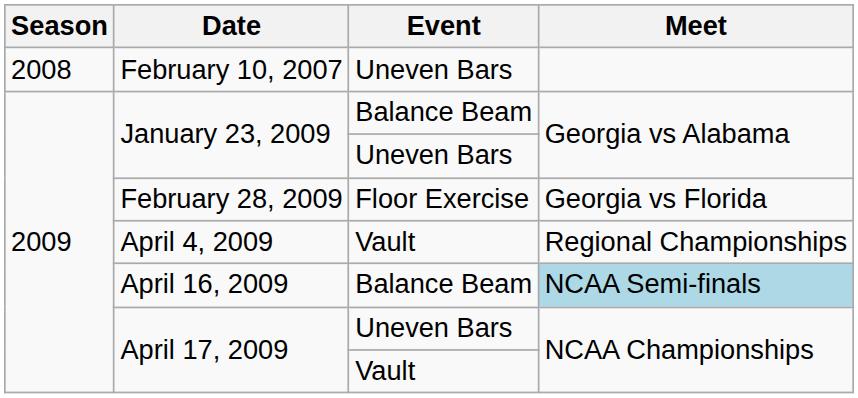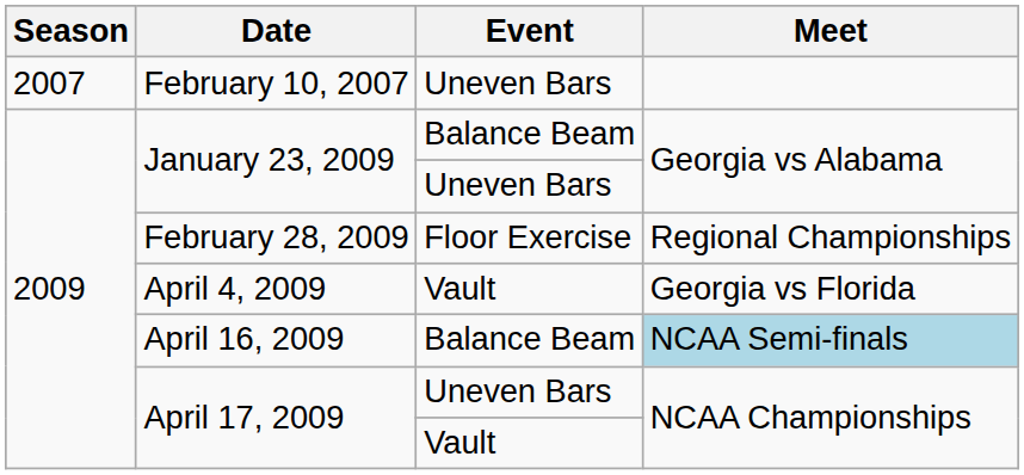February 10, 2007 | Season: 2008 -> 2007
February 28, 2009 | Meet: Georgia vs Florida -> Regional Championships
April 4, 2009 | Meet: Regional Championships -> Georgia vs Florida
